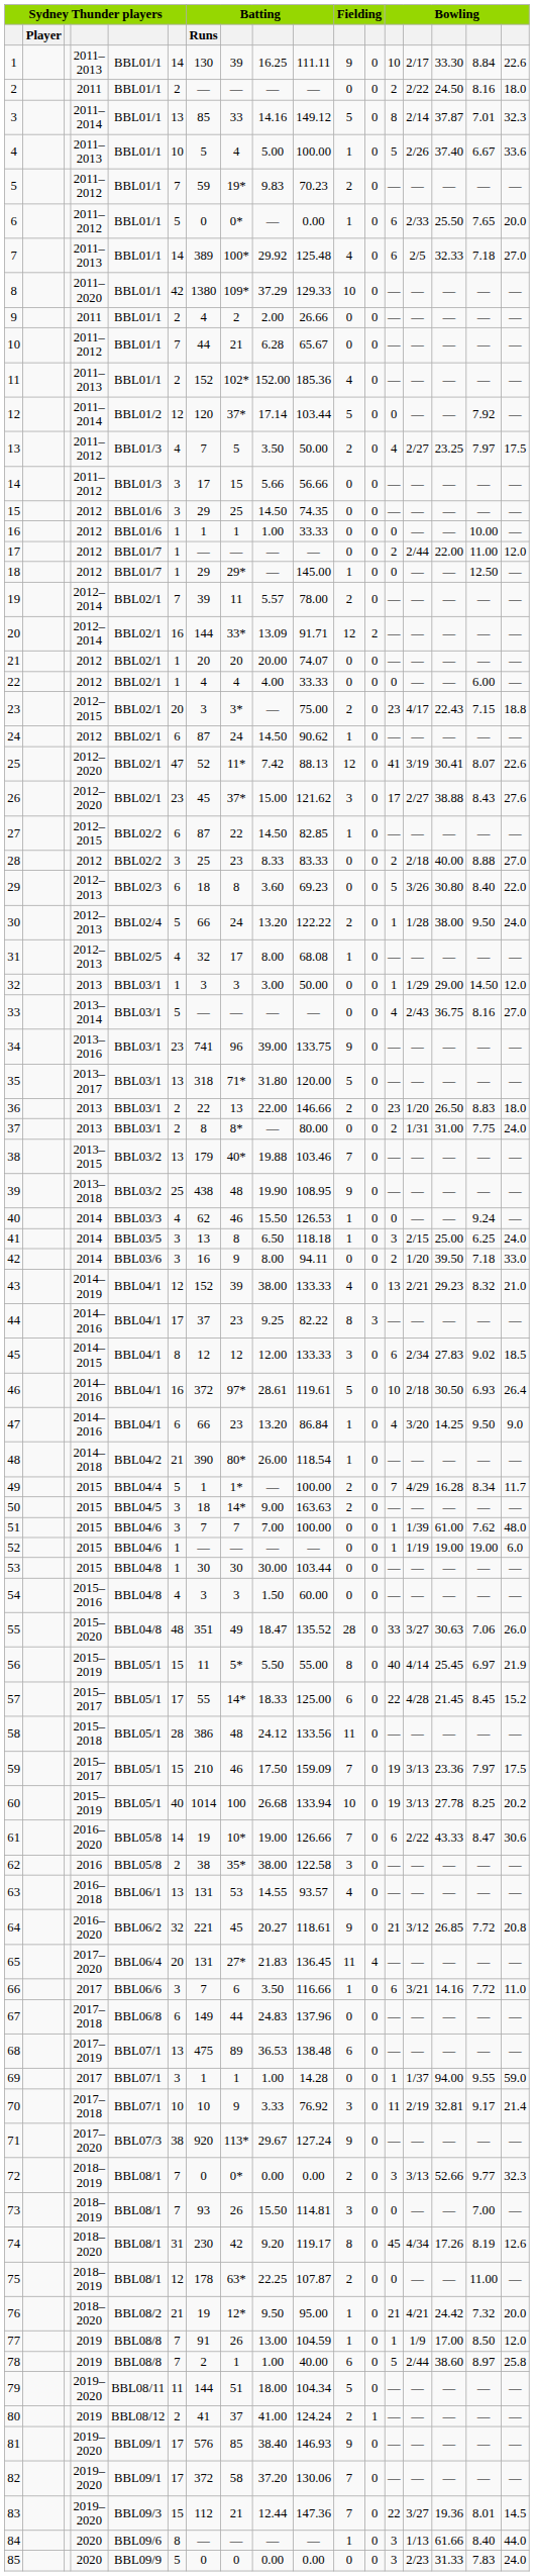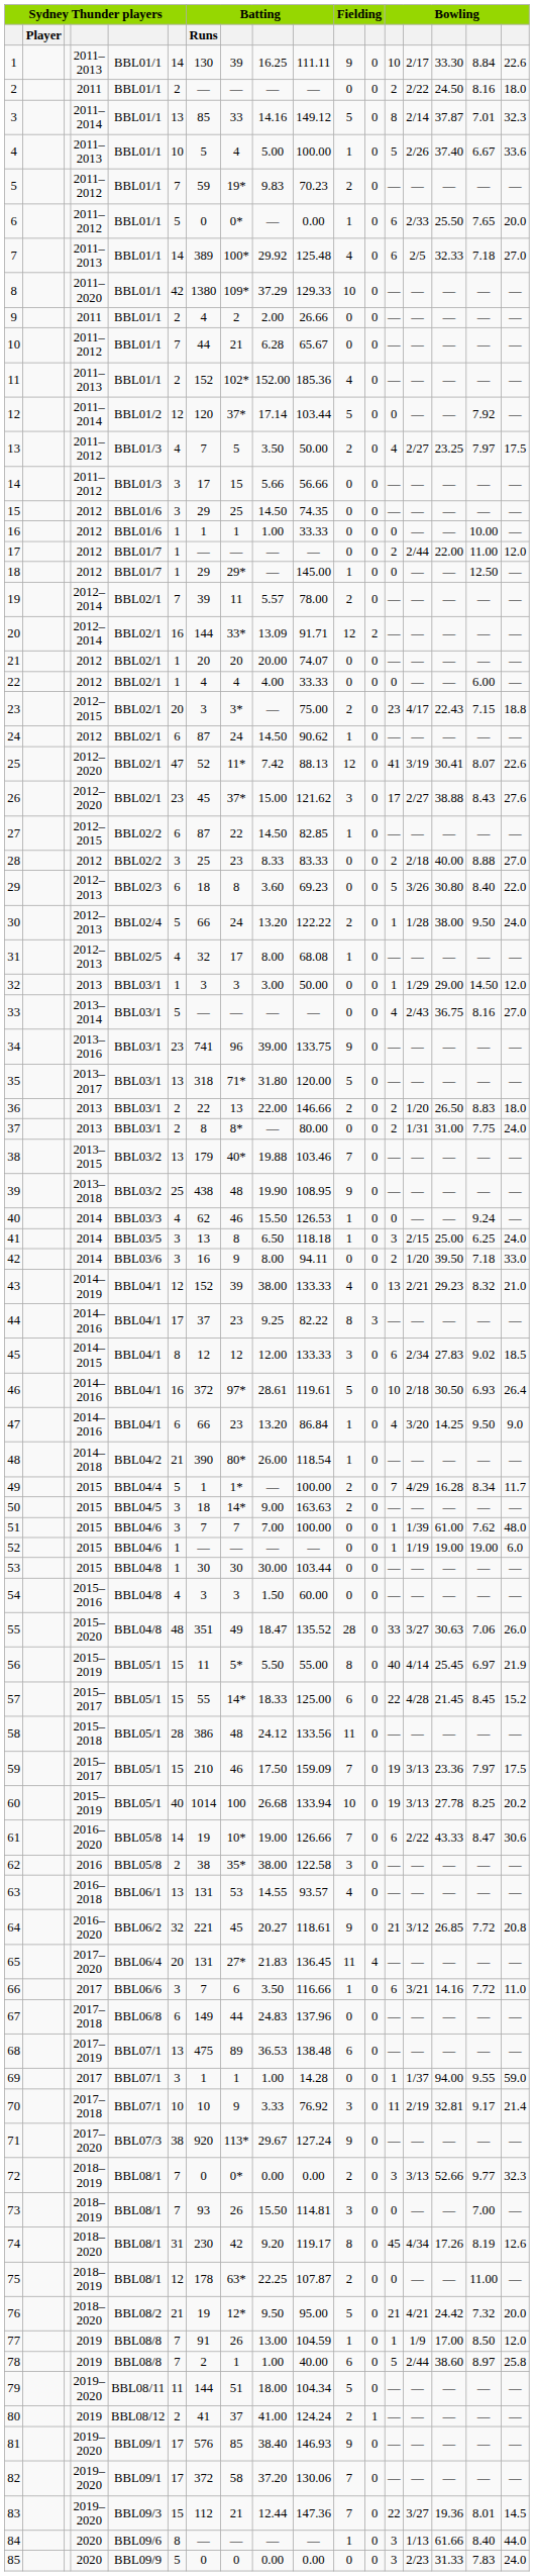36 | column 13: 23 -> 2
57 | column 6: 17 -> 15
76 | column 11: 1 -> 5
